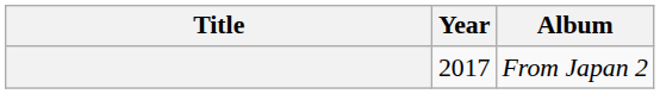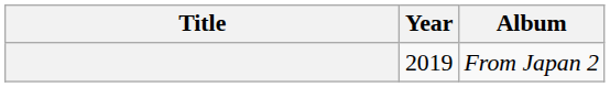From Japan 2 | Year: 2017 -> 2019
